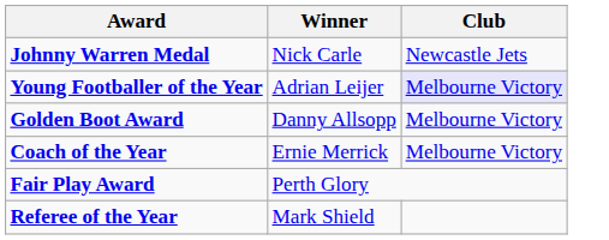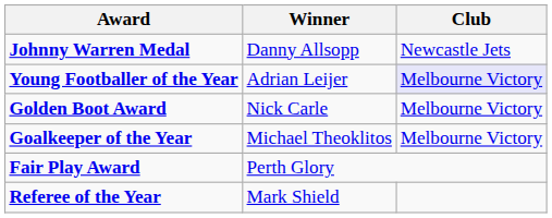Johnny Warren Medal | Winner: Nick Carle -> Danny Allsopp
Golden Boot Award | Winner: Danny Allsopp -> Nick Carle
+ row: Goalkeeper of the Year | Michael Theoklitos | Melbourne Victory
- row: Coach of the Year | Ernie Merrick | Melbourne Victory
